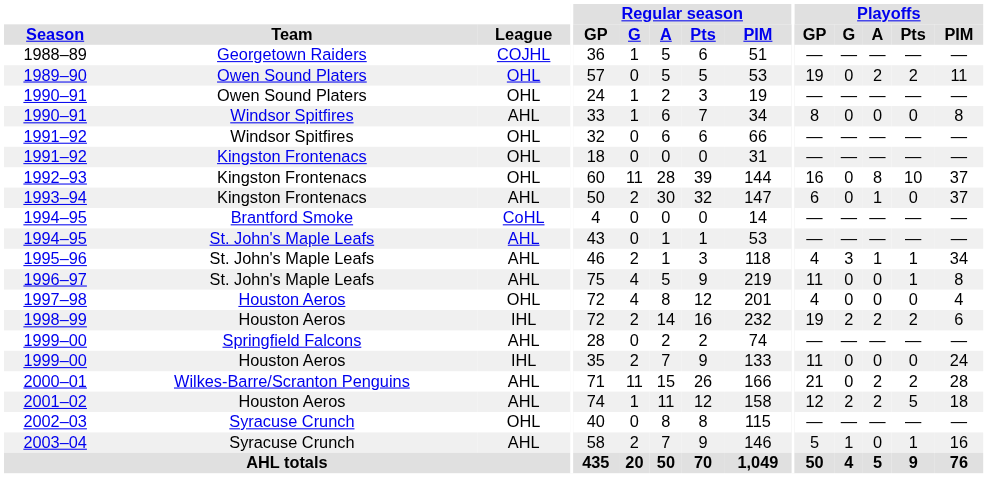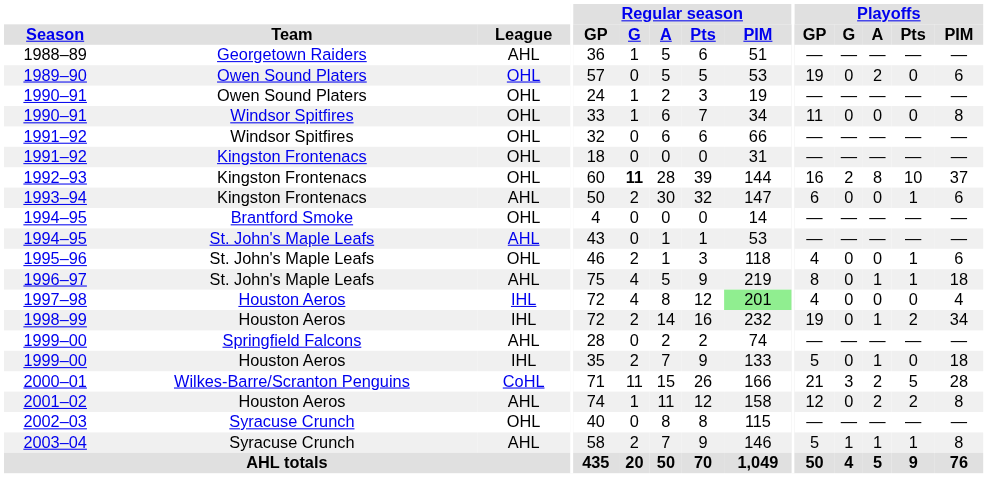1988–89 | League: COJHL -> AHL
1989–90 | Playoffs / Pts: 2 -> 0
1989–90 | Playoffs / PIM: 11 -> 6
1990–91 / Windsor Spitfires | League: AHL -> OHL
1990–91 / Windsor Spitfires | Playoffs / GP: 8 -> 11
1992–93 | Regular season / G: normal -> bold
1992–93 | Playoffs / G: 0 -> 2
1993–94 | Playoffs / A: 1 -> 0
1993–94 | Playoffs / Pts: 0 -> 1
1993–94 | Playoffs / PIM: 37 -> 6
1994–95 / Brantford Smoke | League: CoHL -> OHL
1995–96 | League: AHL -> OHL
1995–96 | Playoffs / G: 3 -> 0
1995–96 | Playoffs / A: 1 -> 0
1995–96 | Playoffs / PIM: 34 -> 6
1996–97 | Playoffs / GP: 11 -> 8
1996–97 | Playoffs / A: 0 -> 1
1996–97 | Playoffs / PIM: 8 -> 18
1997–98 | League: OHL -> IHL
1997–98 | Regular season / PIM: no background -> lightgreen background
1998–99 | Playoffs / G: 2 -> 0
1998–99 | Playoffs / A: 2 -> 1
1998–99 | Playoffs / PIM: 6 -> 34
1999–00 / Houston Aeros | Playoffs / GP: 11 -> 5
1999–00 / Houston Aeros | Playoffs / A: 0 -> 1
1999–00 / Houston Aeros | Playoffs / PIM: 24 -> 18
2000–01 | League: AHL -> CoHL
2000–01 | Playoffs / G: 0 -> 3
2000–01 | Playoffs / Pts: 2 -> 5
2001–02 | Playoffs / G: 2 -> 0
2001–02 | Playoffs / Pts: 5 -> 2
2001–02 | Playoffs / PIM: 18 -> 8
2003–04 | Playoffs / A: 0 -> 1
2003–04 | Playoffs / PIM: 16 -> 8
